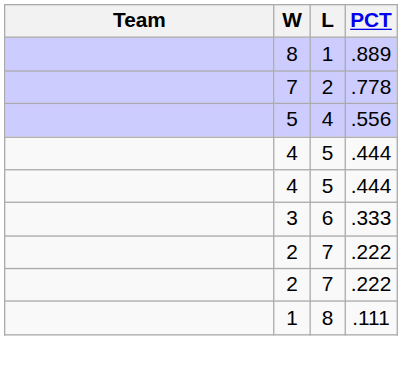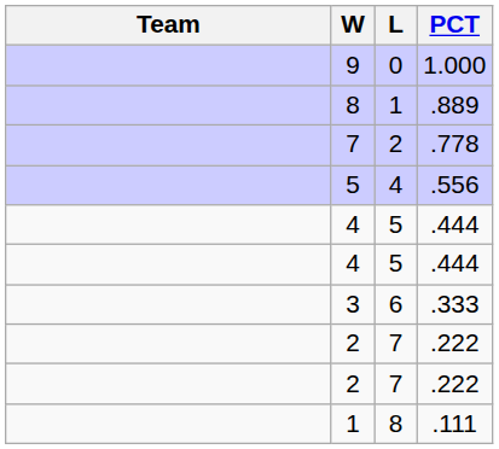+ row: 9 | 0 | 1.000
